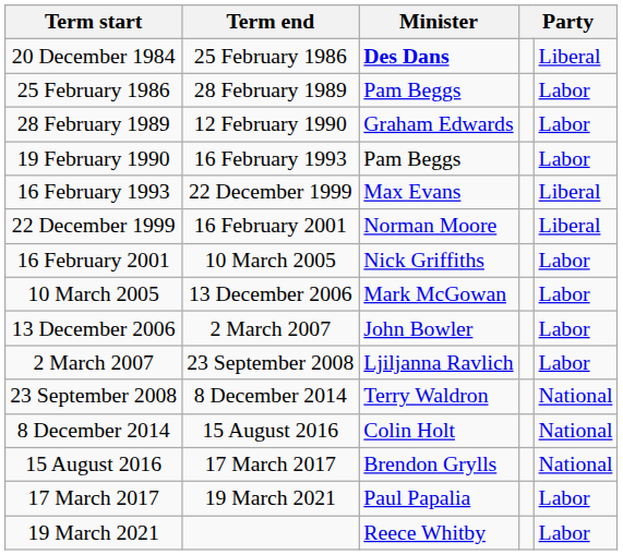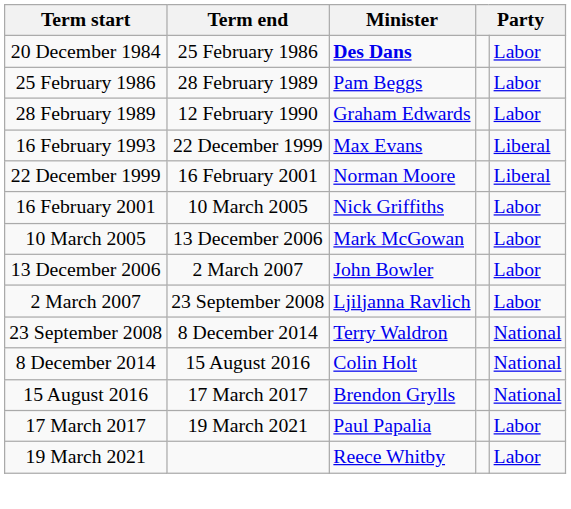20 December 1984 | column 5: Liberal -> Labor
- row: 19 February 1990 | 16 February 1993 | Pam Beggs | Labor
